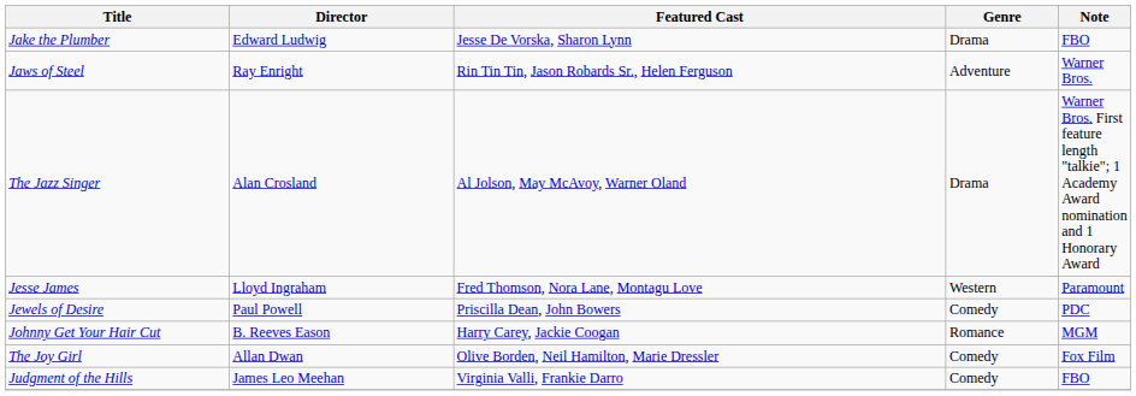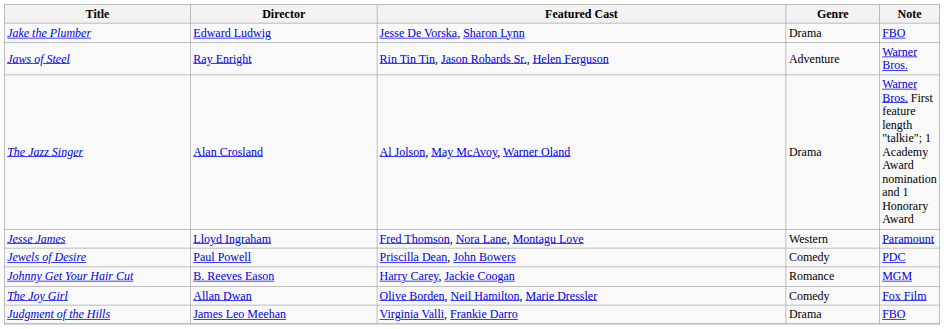Judgment of the Hills | Genre: Comedy -> Drama
